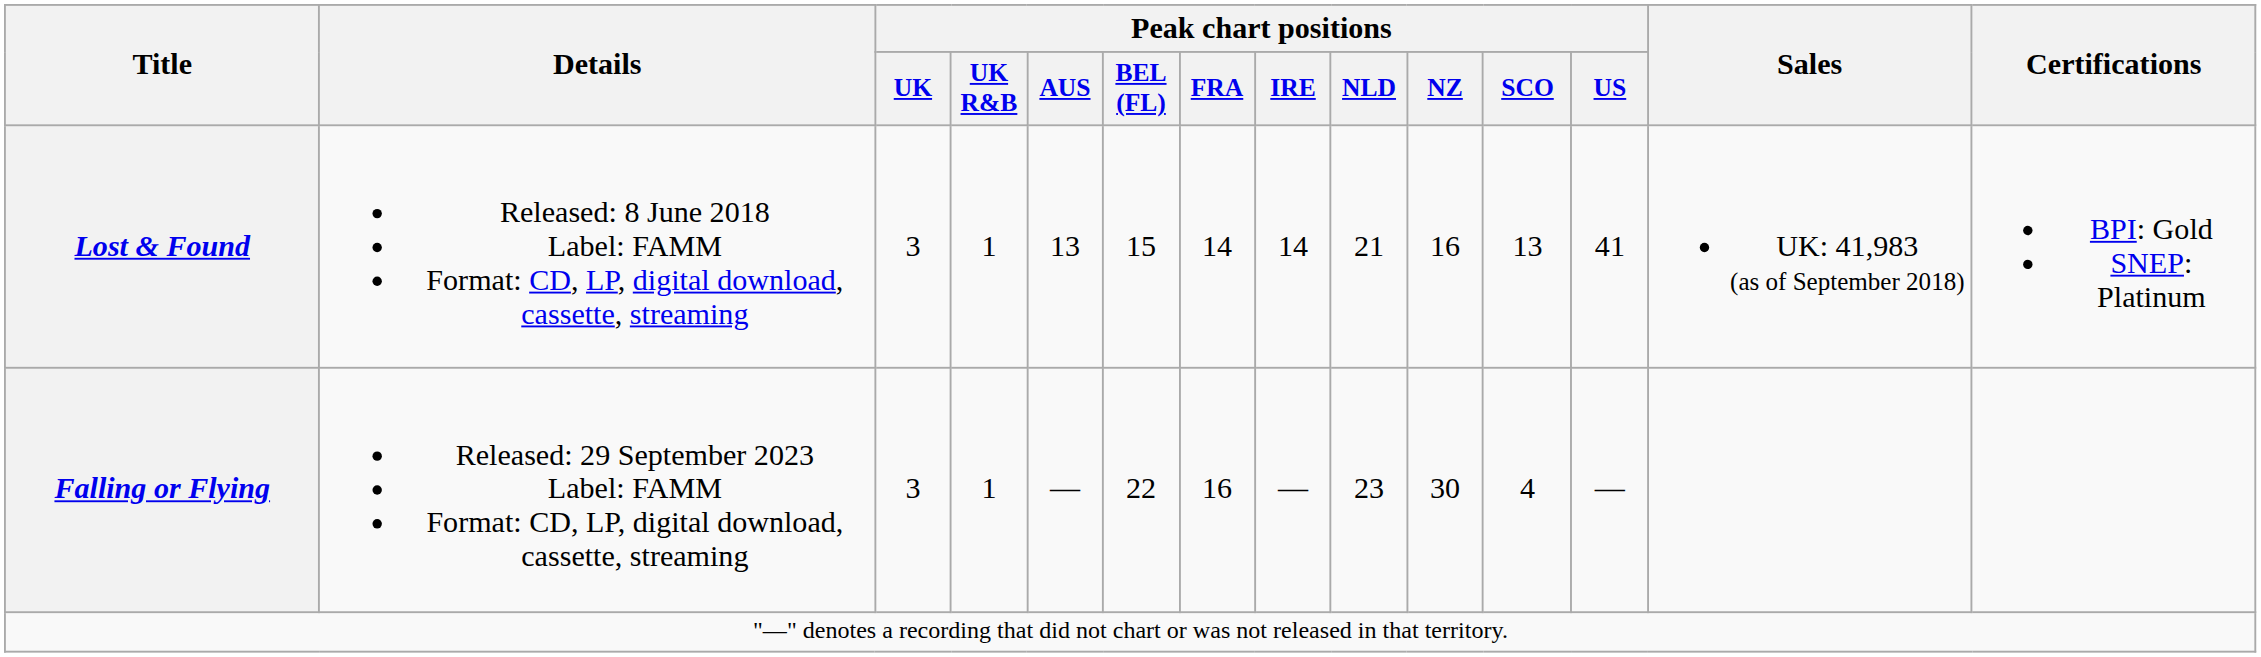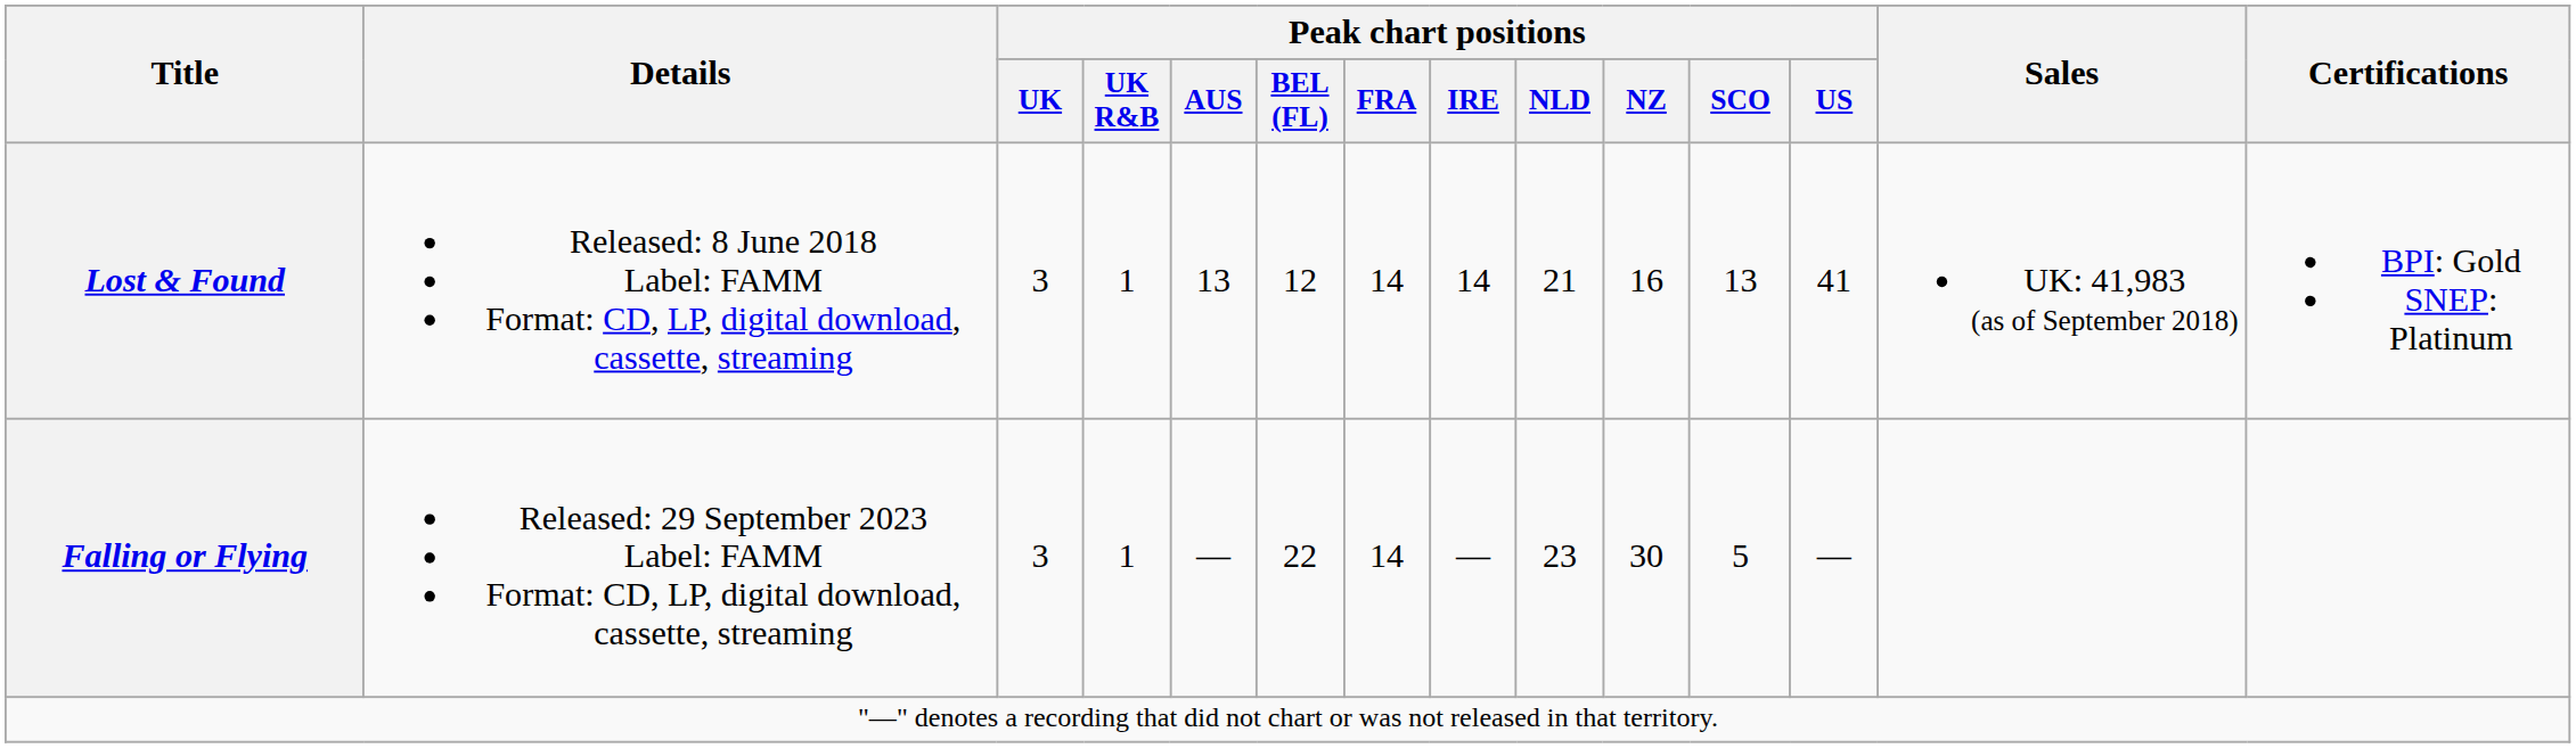Lost & Found | Peak chart positions / BEL (FL): 15 -> 12
Falling or Flying | Peak chart positions / FRA: 16 -> 14
Falling or Flying | Peak chart positions / SCO: 4 -> 5
